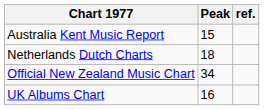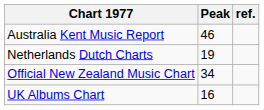Australia Kent Music Report | Peak: 15 -> 46
Netherlands Dutch Charts | Peak: 18 -> 19
